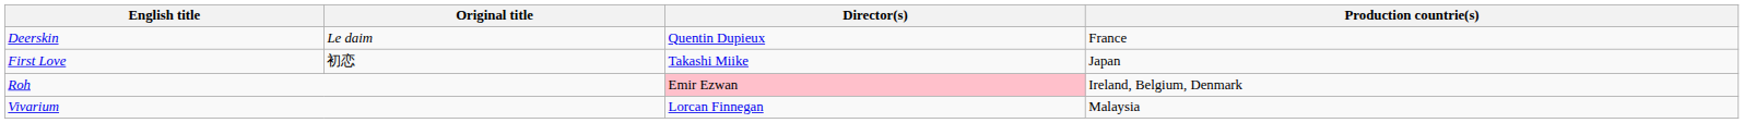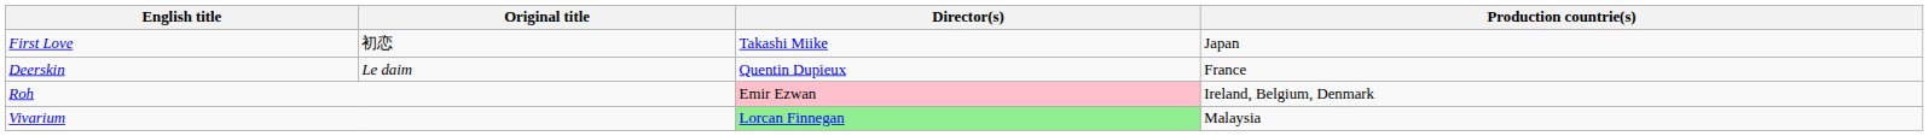rows swapped: Deerskin <-> First Love
Vivarium | Director(s): no background -> lightgreen background
